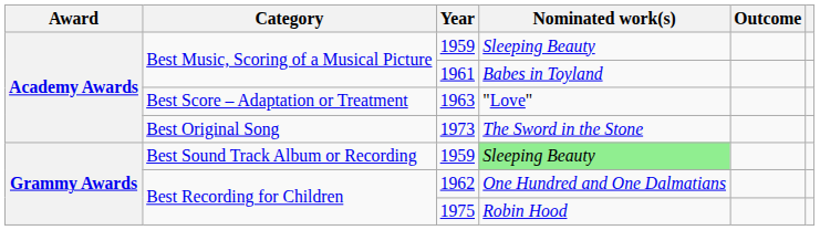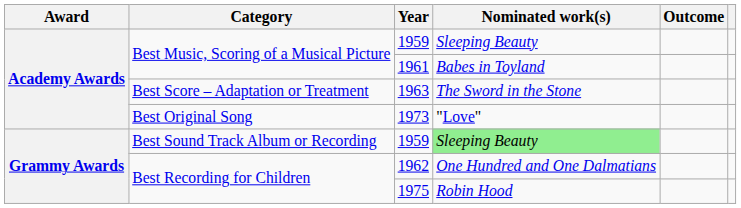1963 | Nominated work(s): "Love" -> The Sword in the Stone
1973 | Nominated work(s): The Sword in the Stone -> "Love"
